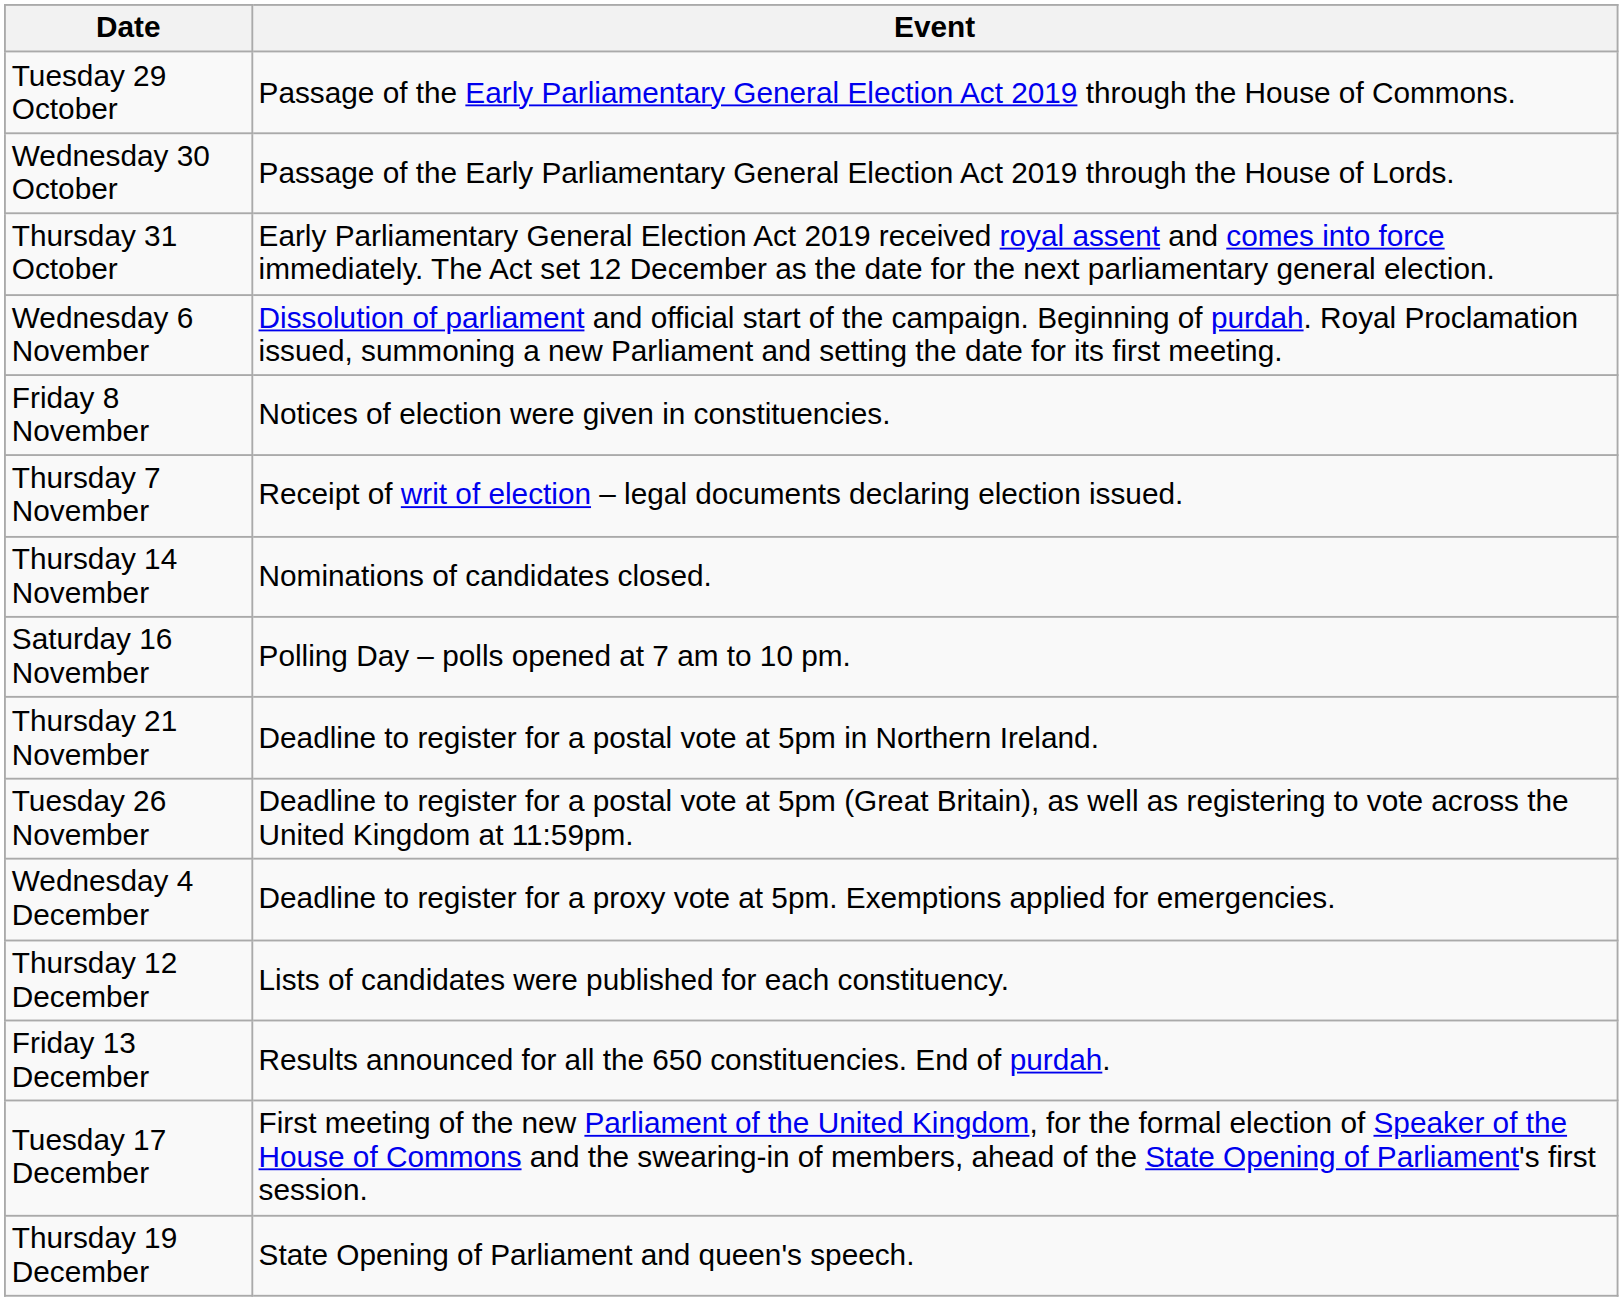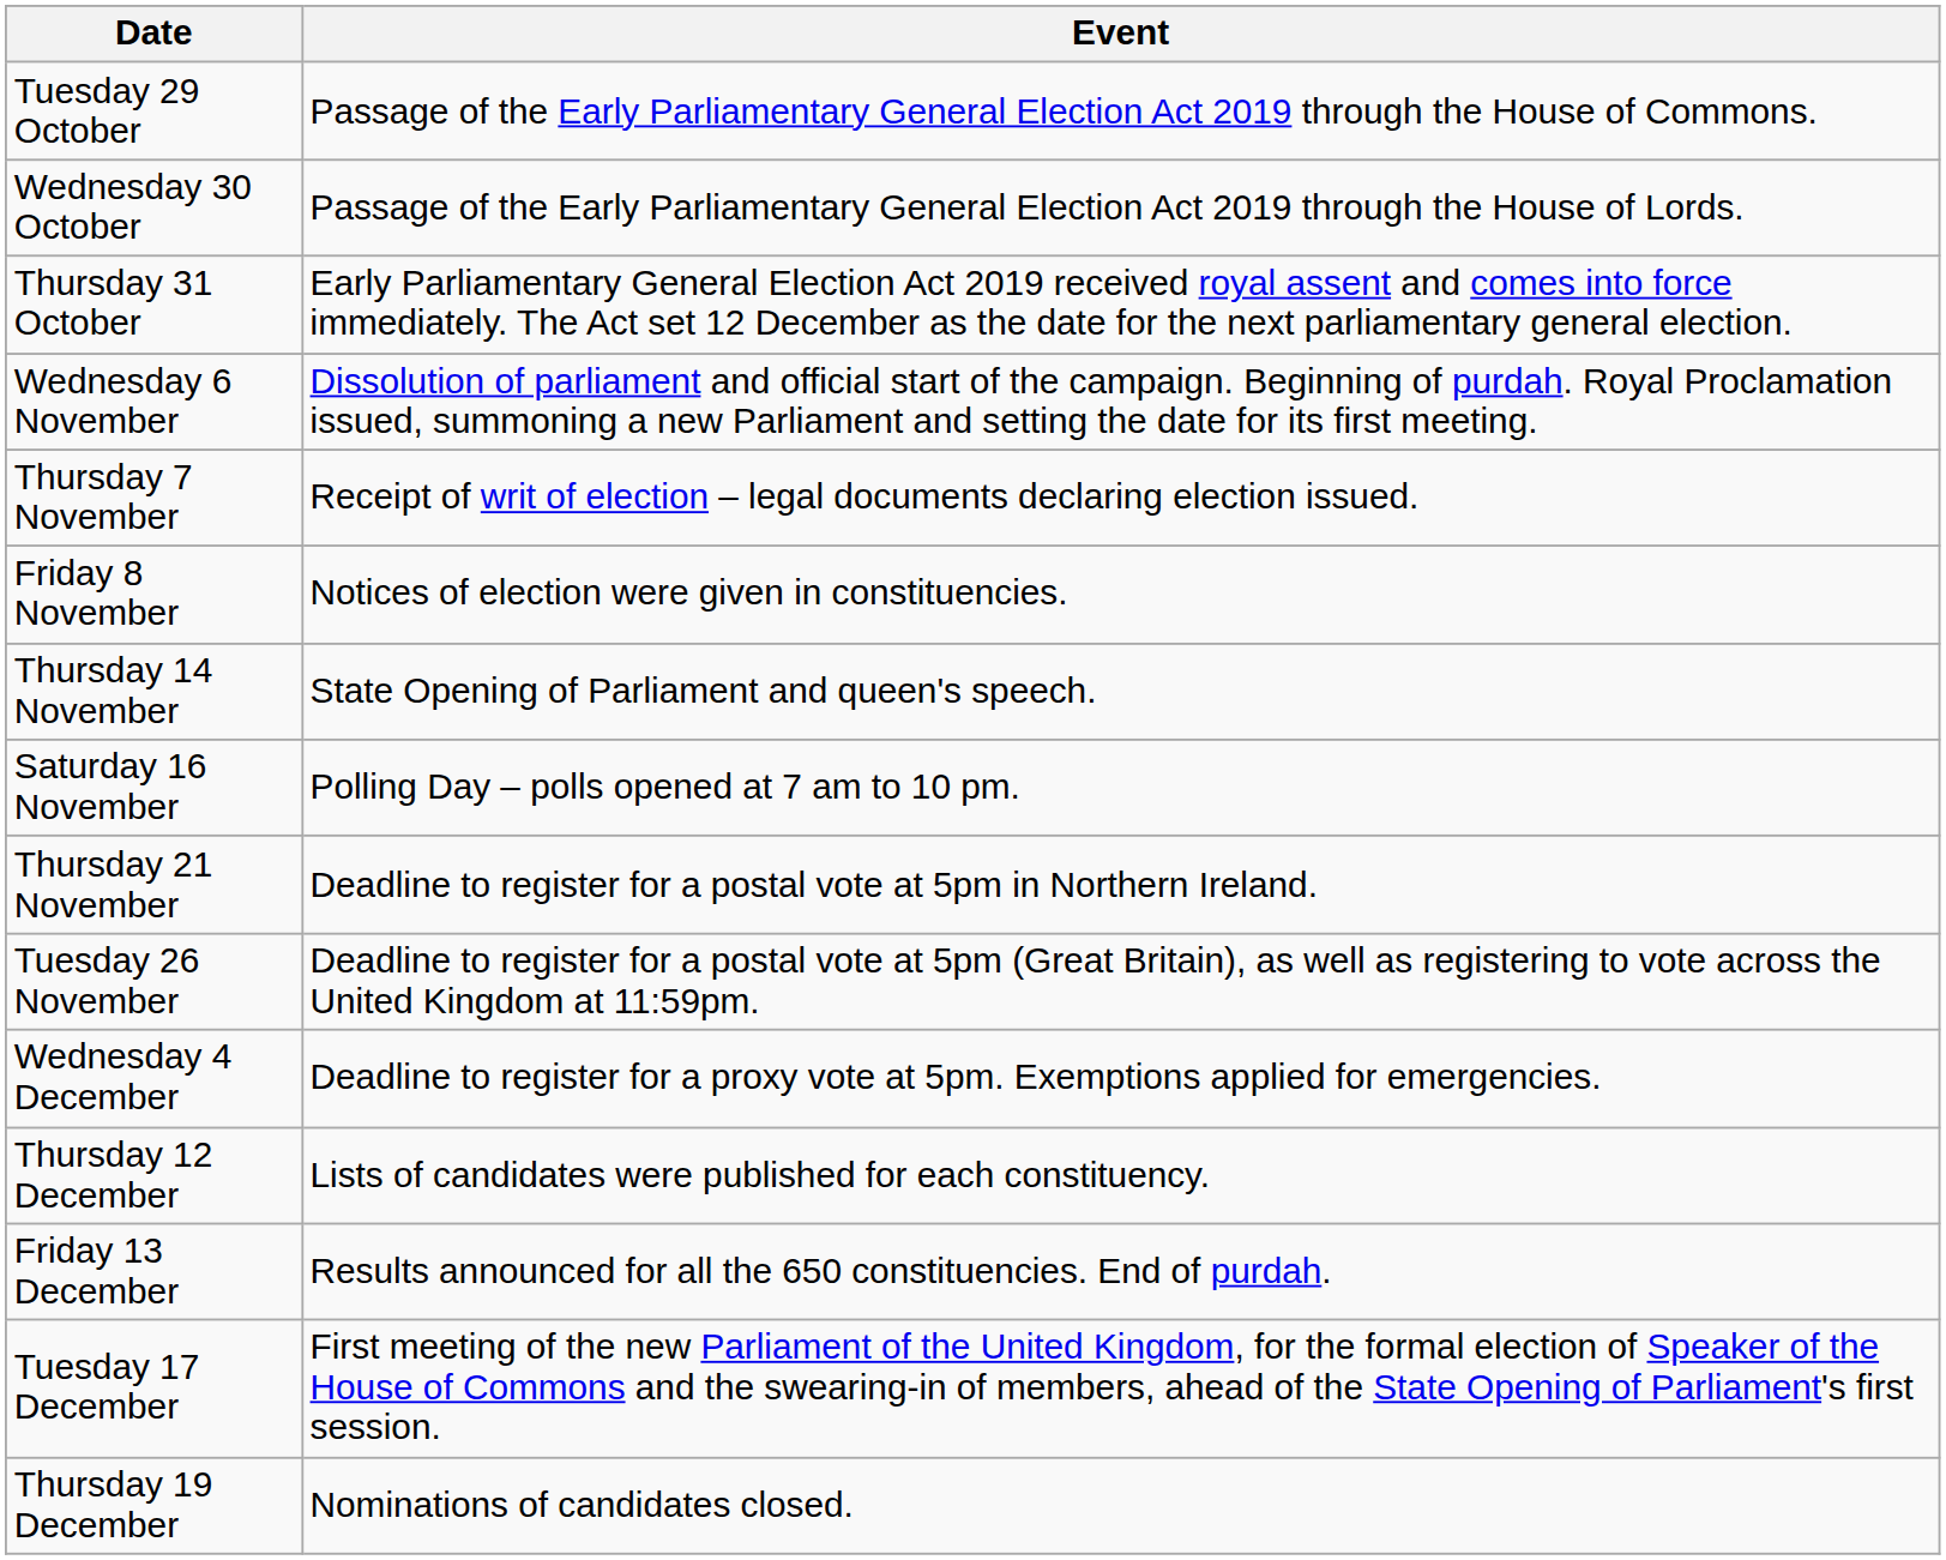rows swapped: Thursday 7 November <-> Friday 8 November
Thursday 14 November | Event: Nominations of candidates closed. -> State Opening of Parliament and queen's speech.
Thursday 19 December | Event: State Opening of Parliament and queen's speech. -> Nominations of candidates closed.
